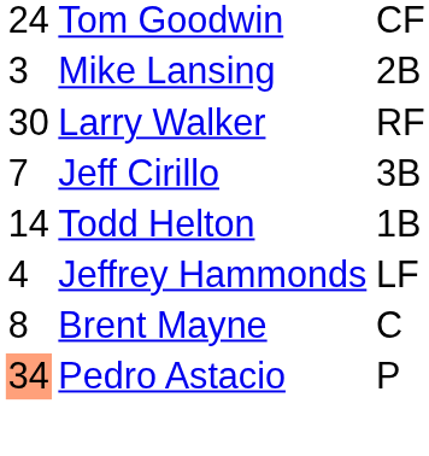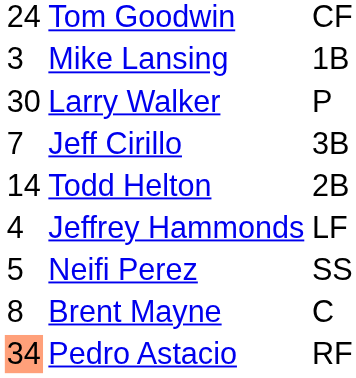Mike Lansing | column 3: 2B -> 1B
Larry Walker | column 3: RF -> P
Todd Helton | column 3: 1B -> 2B
+ row: 5 | Neifi Perez | SS
Pedro Astacio | column 3: P -> RF
